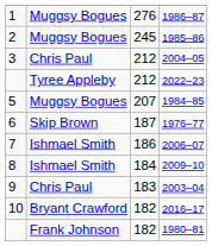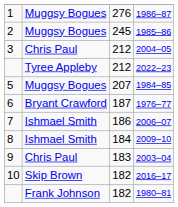1976–77 | column 2: Skip Brown -> Bryant Crawford
2016–17 | column 2: Bryant Crawford -> Skip Brown
